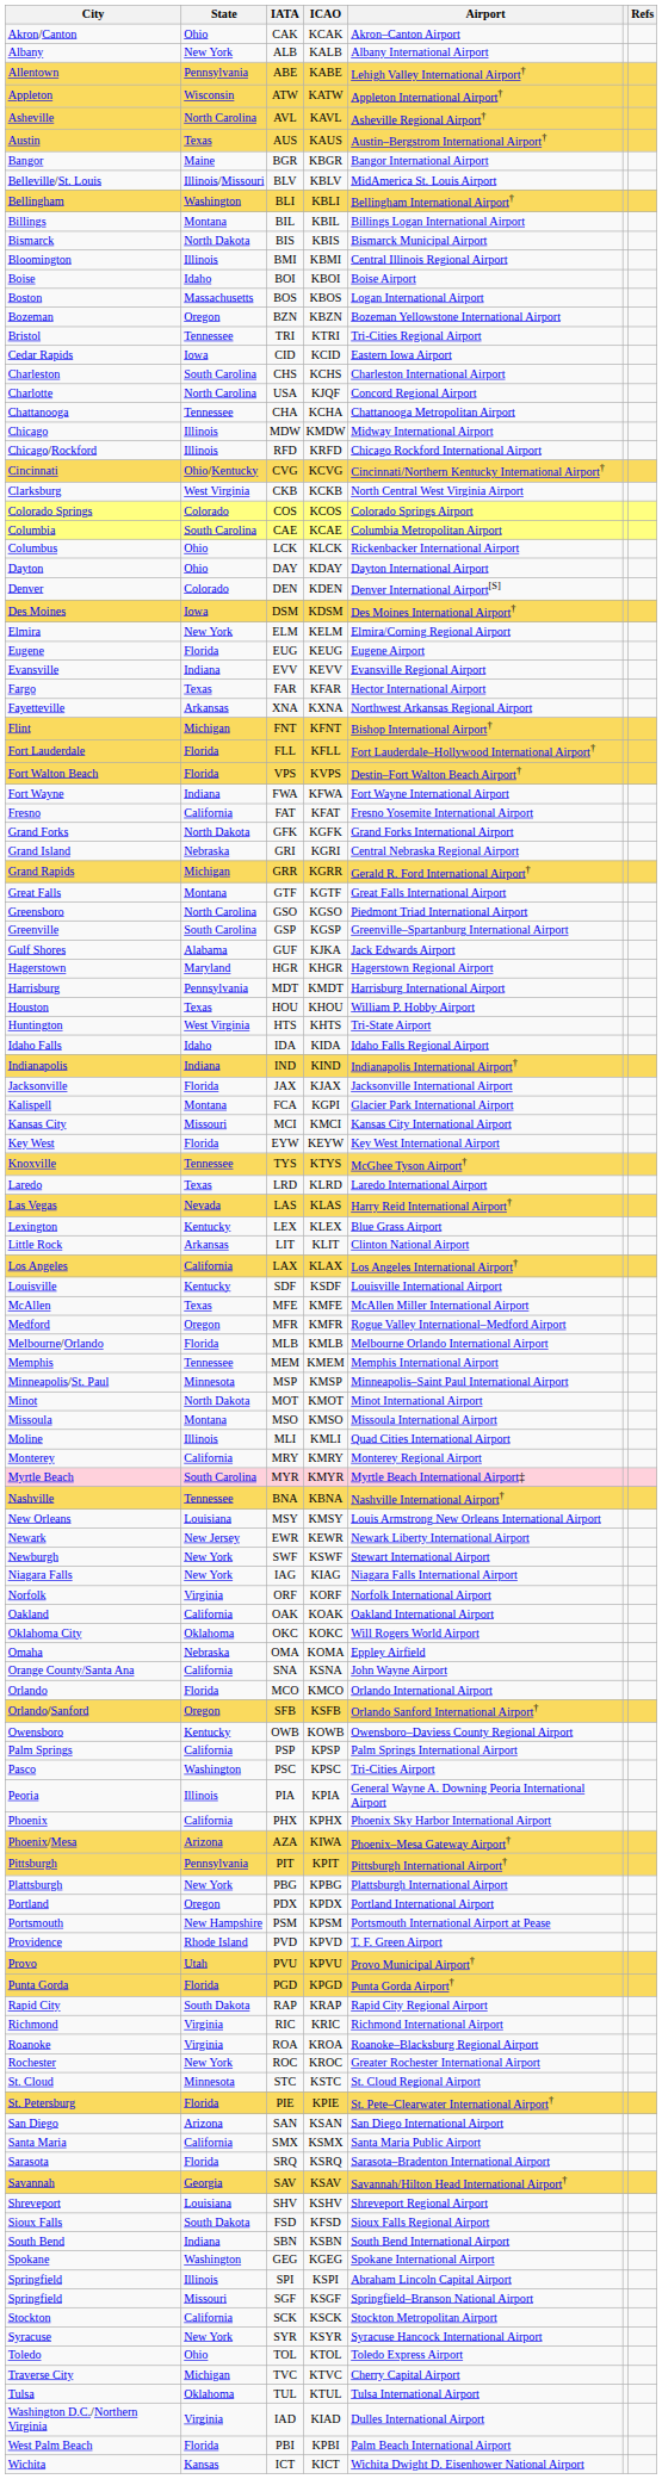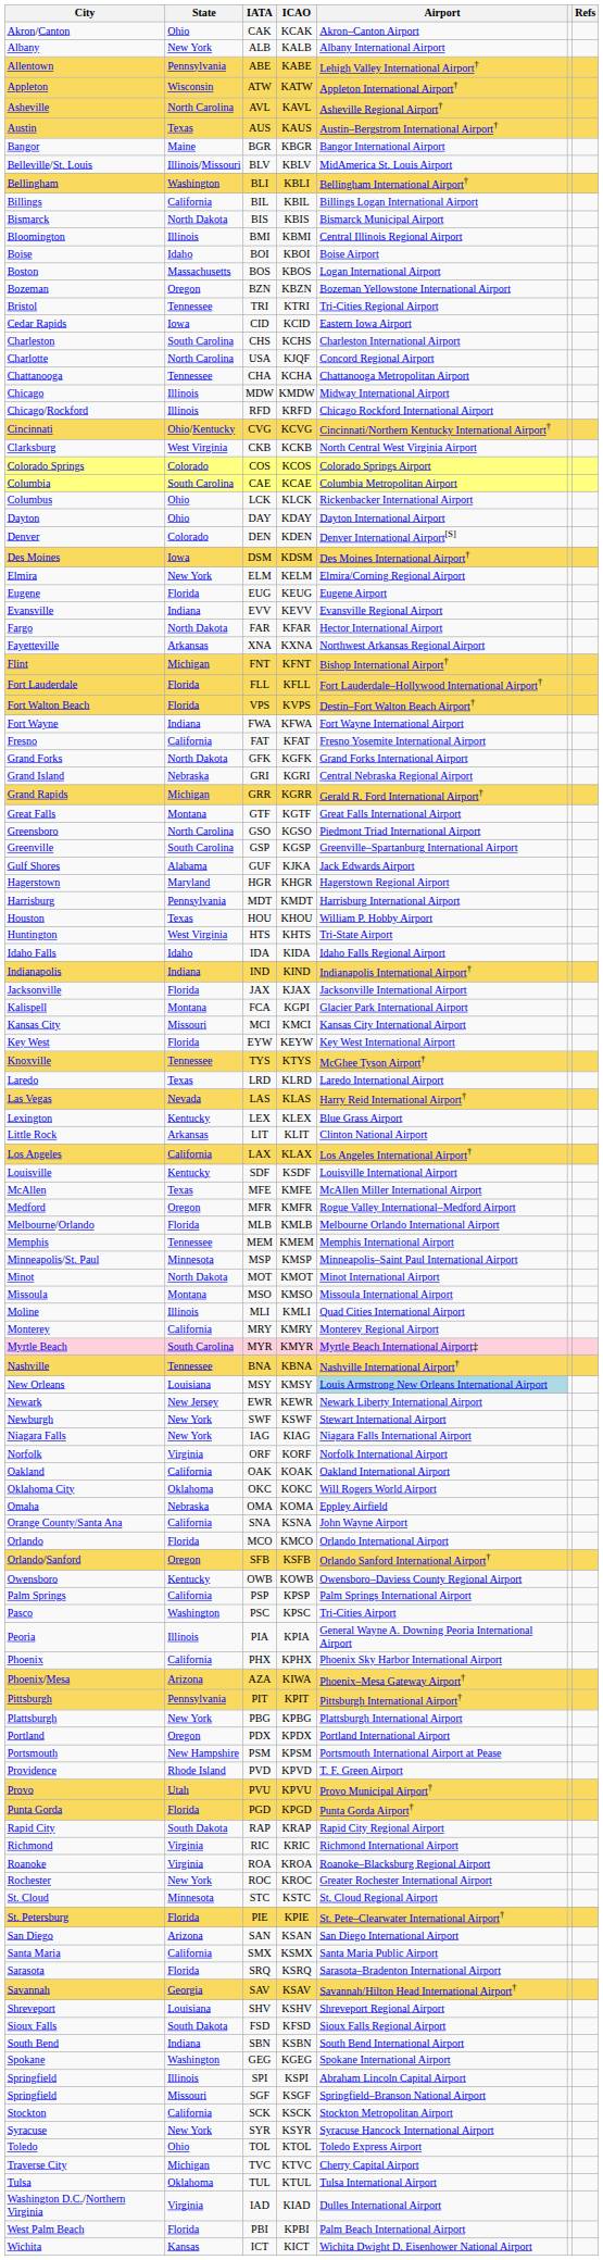BIL | State: Montana -> California
FAR | State: Texas -> North Dakota
MSY | Airport: no background -> lightblue background
